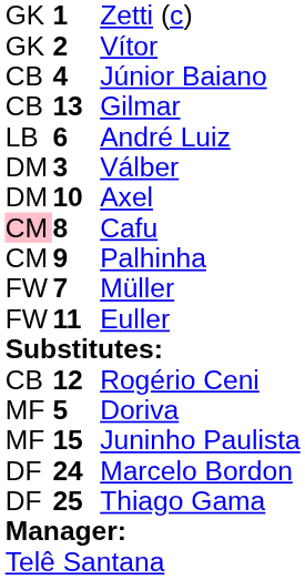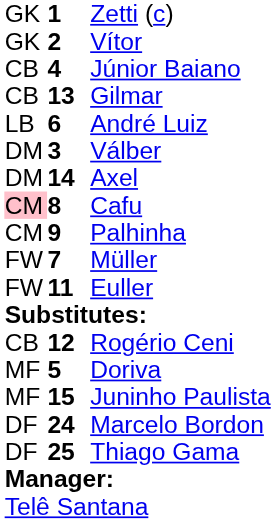Axel | column 2: 10 -> 14
